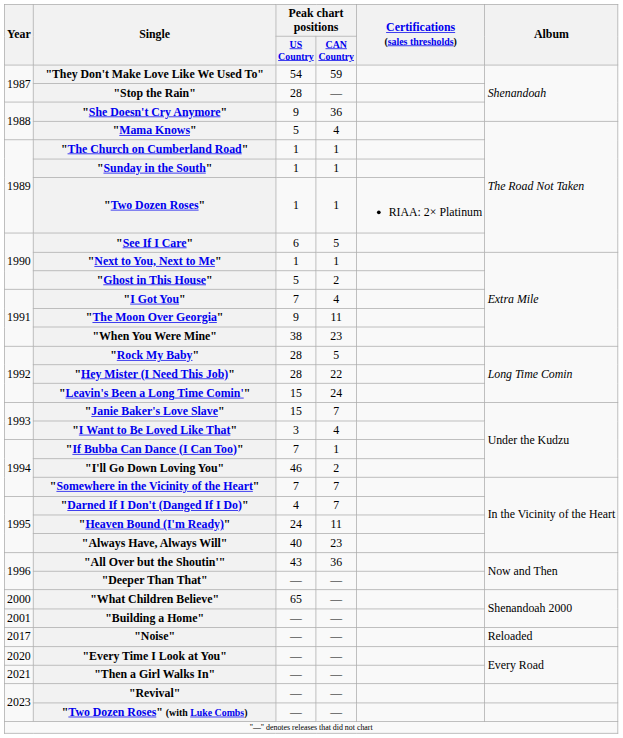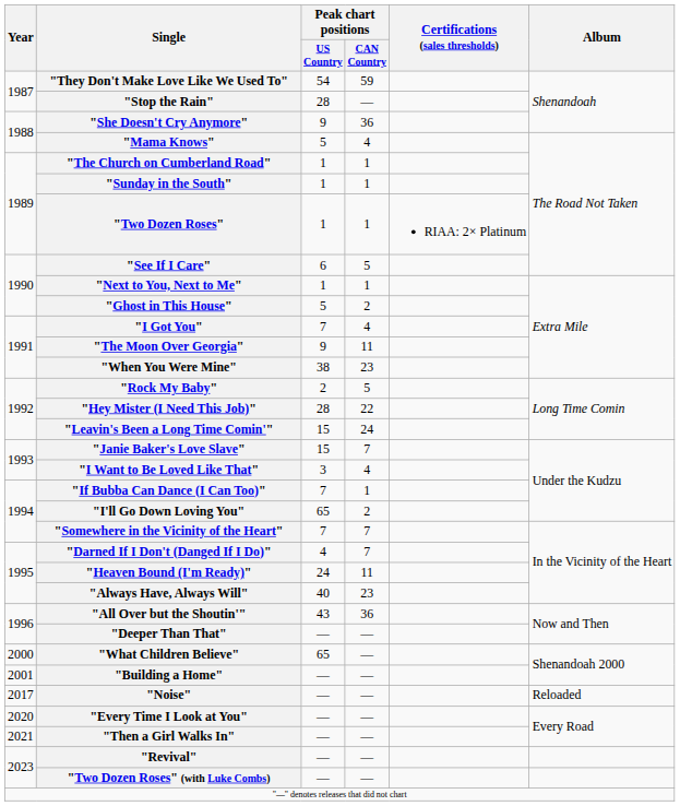"Rock My Baby" | Peak chart positions / US Country: 28 -> 2
"I'll Go Down Loving You" | Peak chart positions / US Country: 46 -> 65
